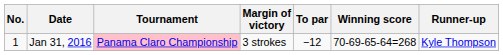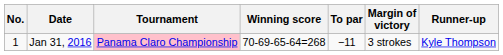columns swapped: Winning score <-> Margin of victory
Jan 31, 2016 | To par: −12 -> −11
